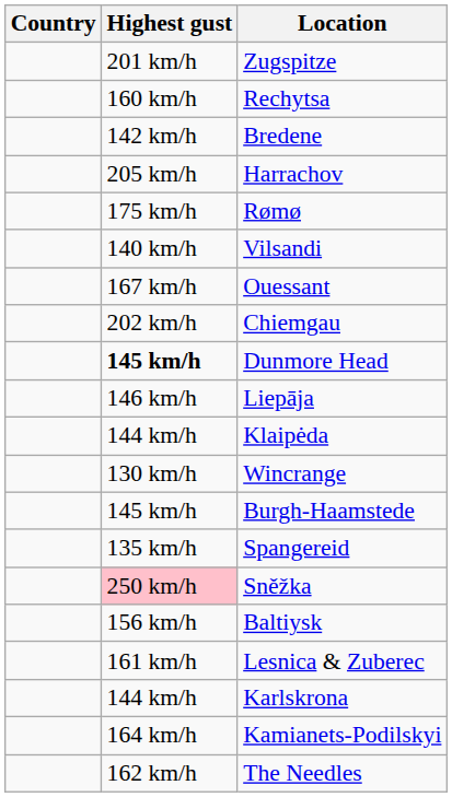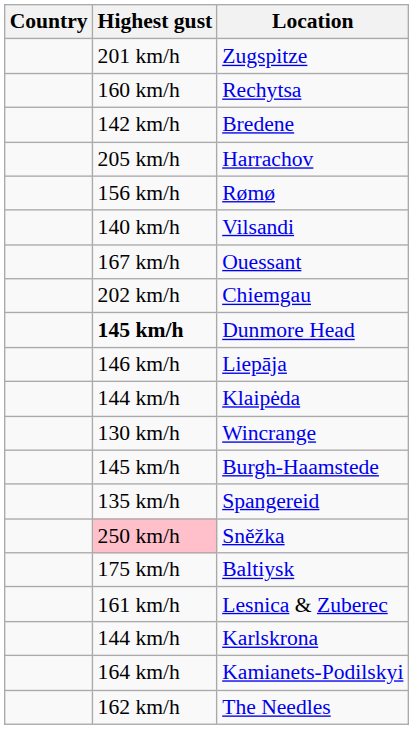Rømø | Highest gust: 175 km/h -> 156 km/h
Baltiysk | Highest gust: 156 km/h -> 175 km/h
